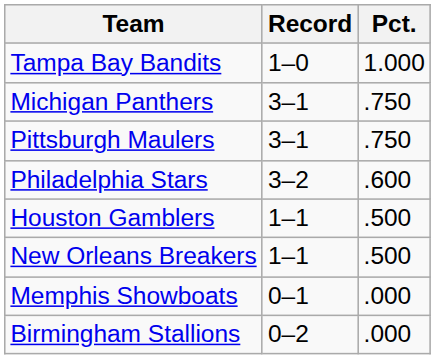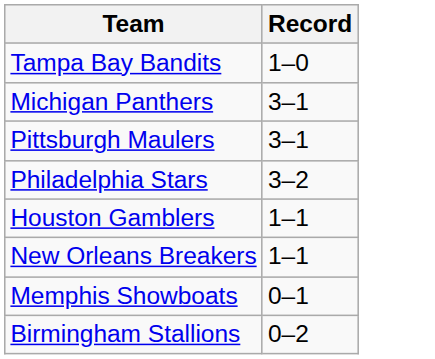- column: Pct. | 1.000 | .750 | .750 | .600 | .500 | .500 | .000 | .000
